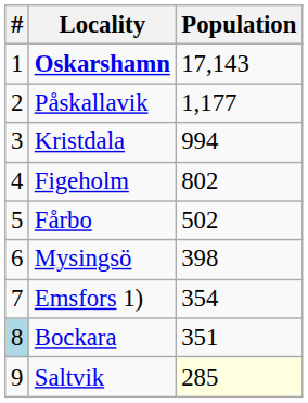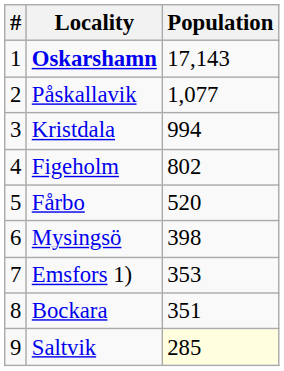Påskallavik | Population: 1,177 -> 1,077
Fårbo | Population: 502 -> 520
Emsfors 1) | Population: 354 -> 353
Bockara | #: lightblue background -> no background
